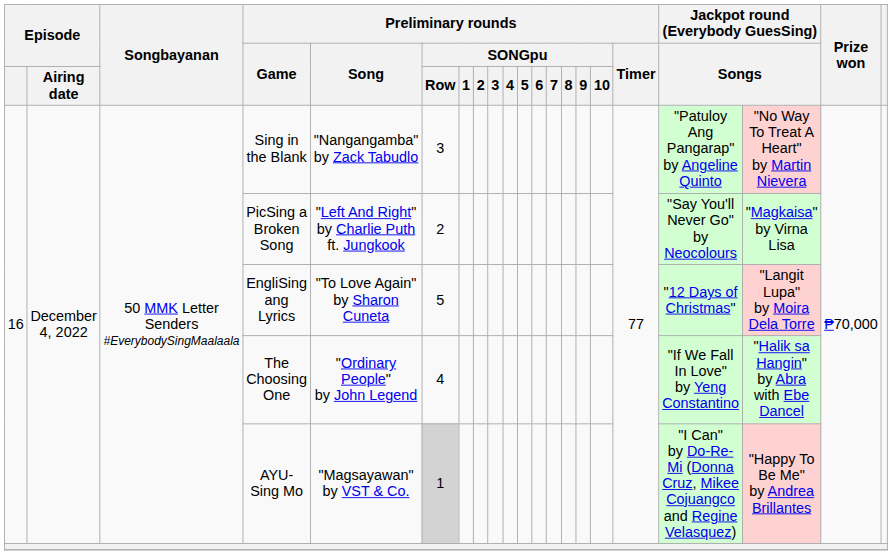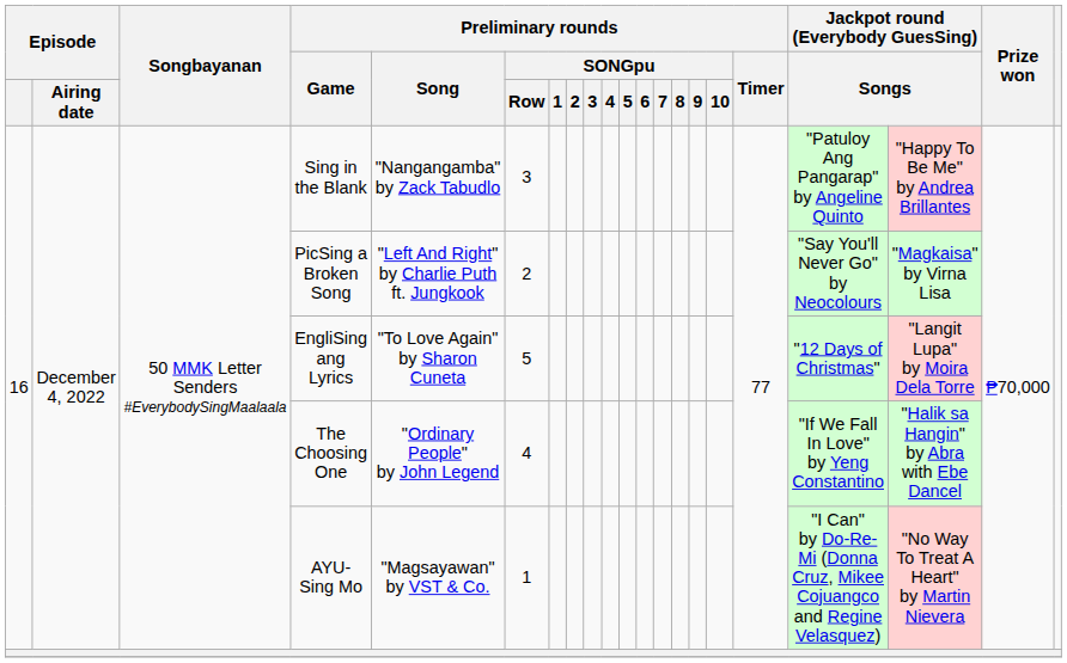Sing in the Blank | column 19: "No Way To Treat A Heart" by Martin Nievera -> "Happy To Be Me" by Andrea Brillantes
AYU-Sing Mo | Preliminary rounds / SONGpu / Row: lightgrey background -> no background
AYU-Sing Mo | column 19: "Happy To Be Me" by Andrea Brillantes -> "No Way To Treat A Heart" by Martin Nievera
